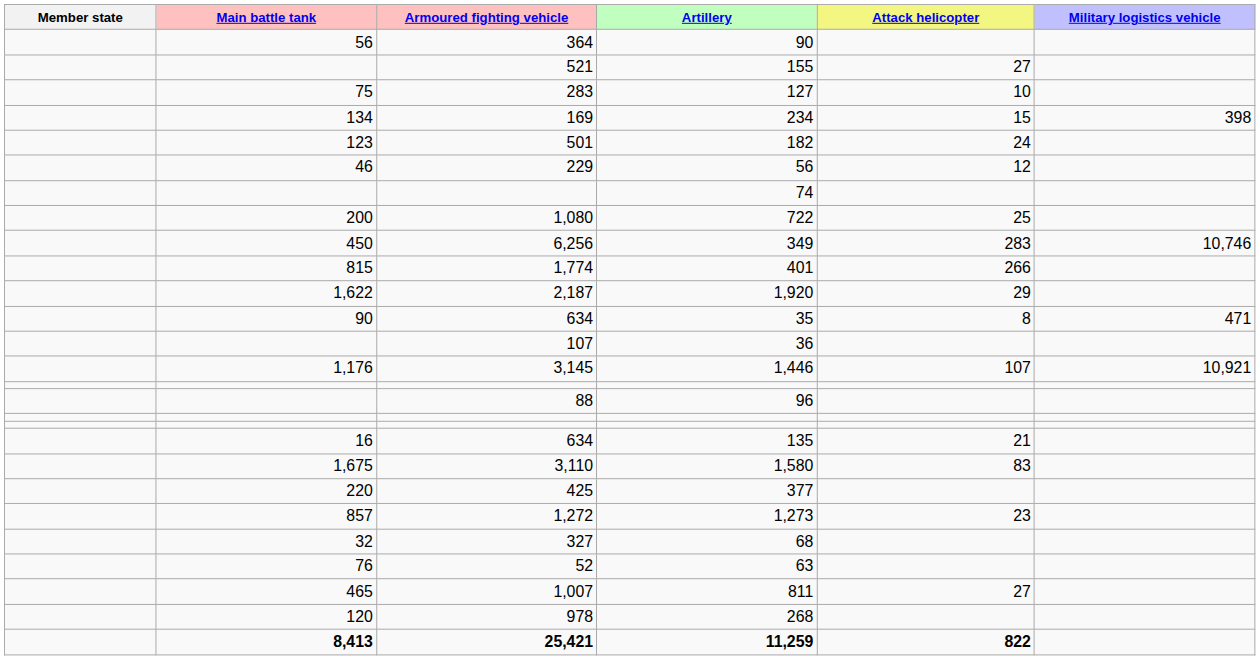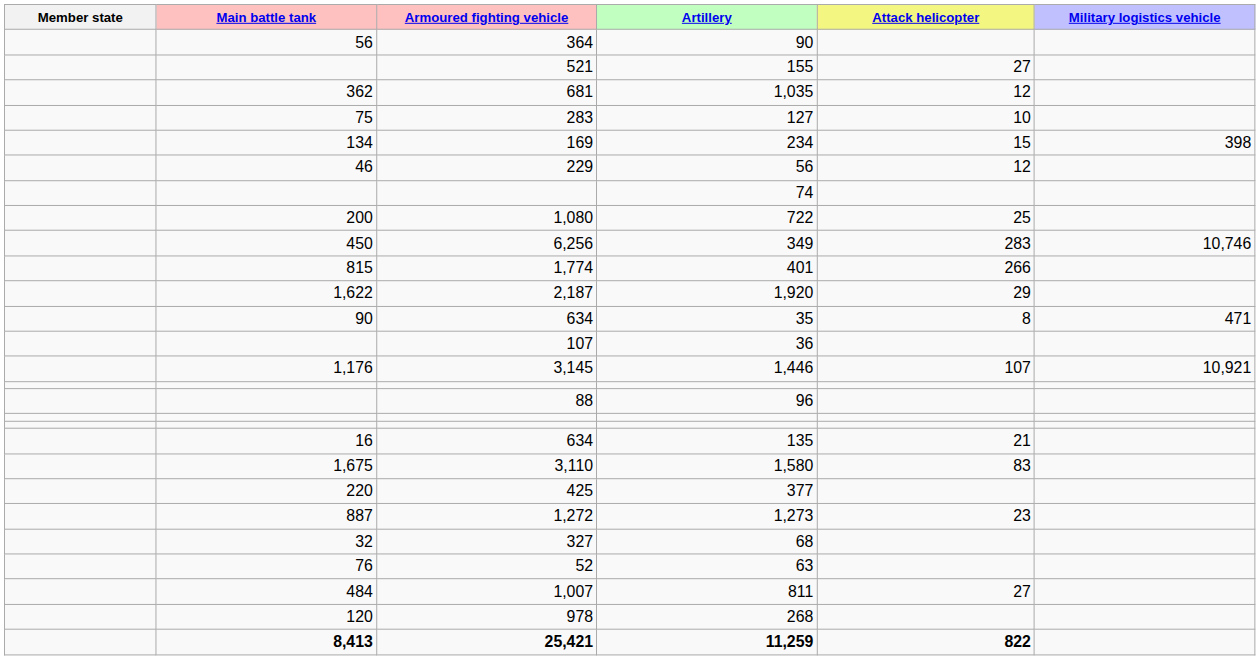+ row: 362 | 681 | 1,035 | 12
- row: 123 | 501 | 182 | 24
1,273 | Main battle tank: 857 -> 887
811 | Main battle tank: 465 -> 484
